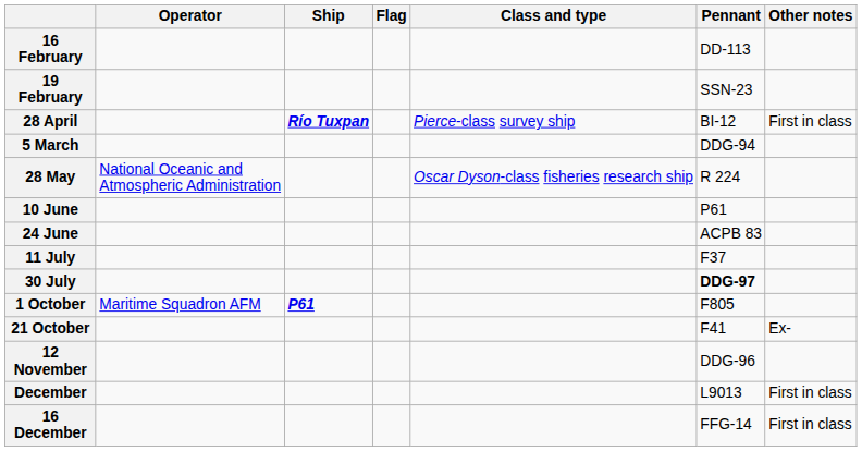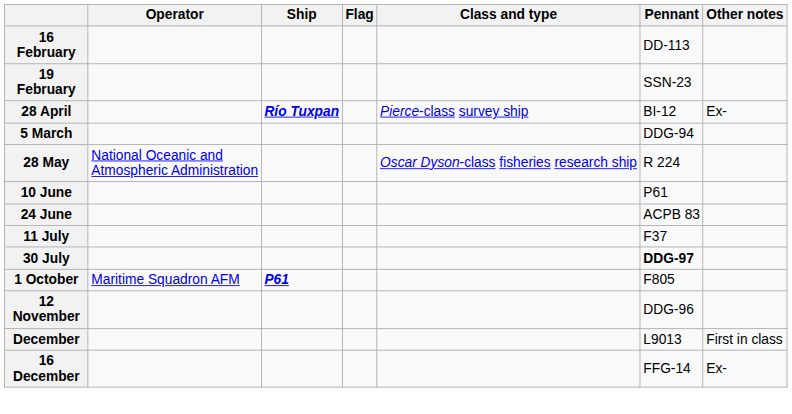28 April | Other notes: First in class -> Ex-
- row: 21 October | F41 | Ex-
16 December | Other notes: First in class -> Ex-
